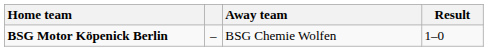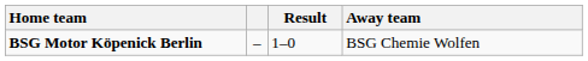columns swapped: Away team <-> Result
